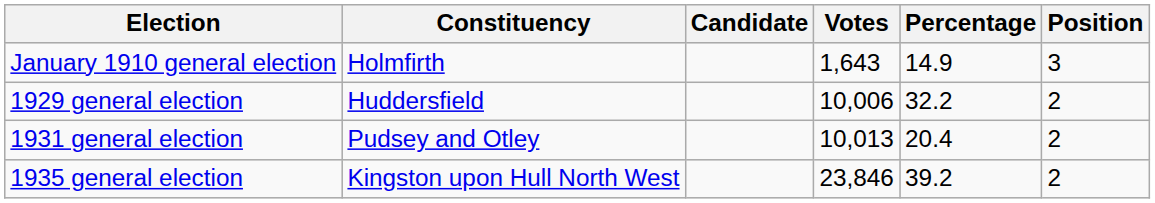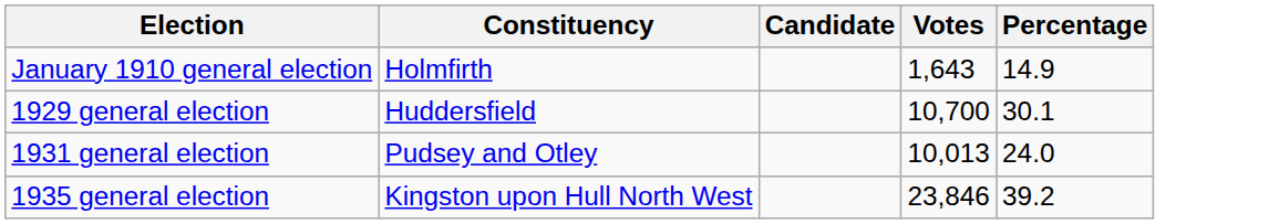- column: Position | 3 | 2 | 2 | 2
1929 general election | Votes: 10,006 -> 10,700
1929 general election | Percentage: 32.2 -> 30.1
1931 general election | Percentage: 20.4 -> 24.0
